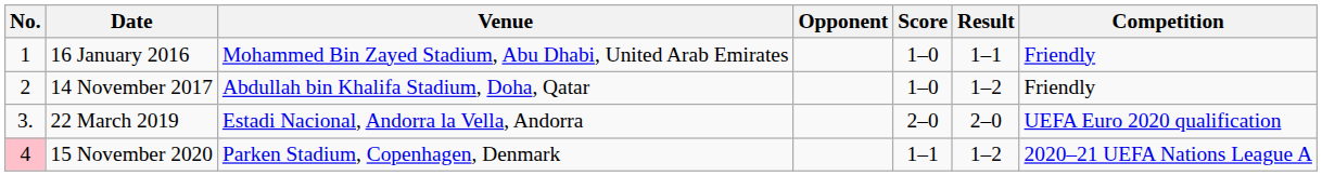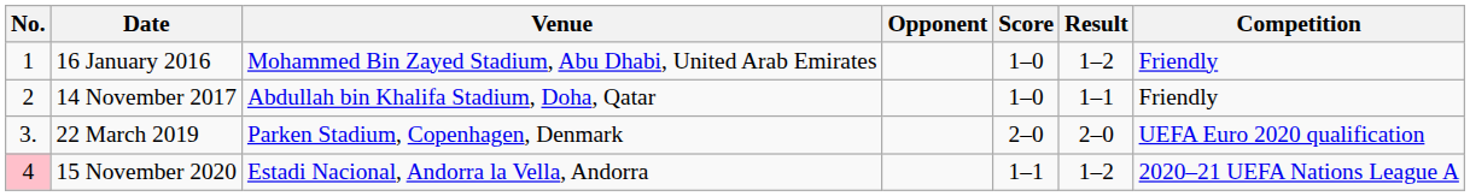16 January 2016 | Result: 1–1 -> 1–2
14 November 2017 | Result: 1–2 -> 1–1
22 March 2019 | Venue: Estadi Nacional, Andorra la Vella, Andorra -> Parken Stadium, Copenhagen, Denmark
15 November 2020 | Venue: Parken Stadium, Copenhagen, Denmark -> Estadi Nacional, Andorra la Vella, Andorra
